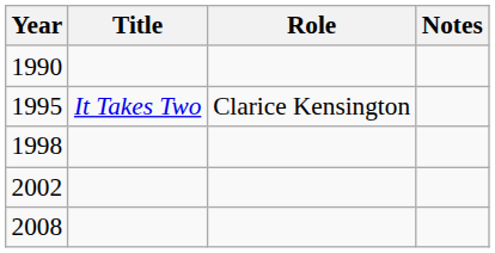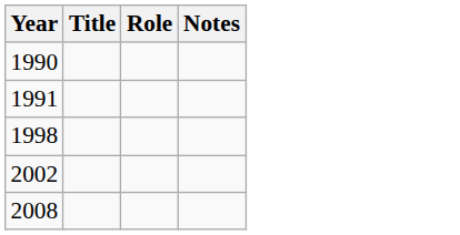+ row: 1991
- row: 1995 | It Takes Two | Clarice Kensington
